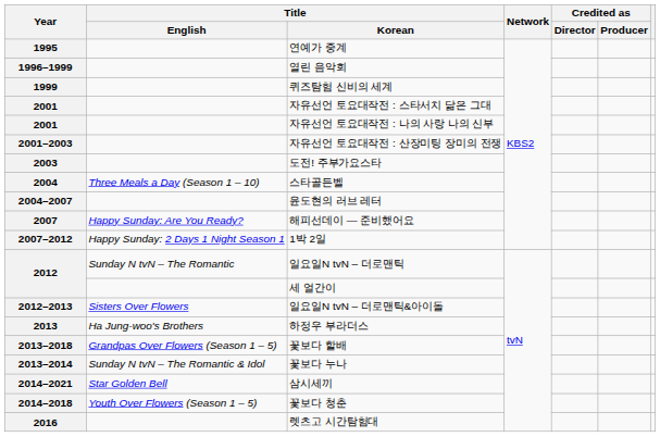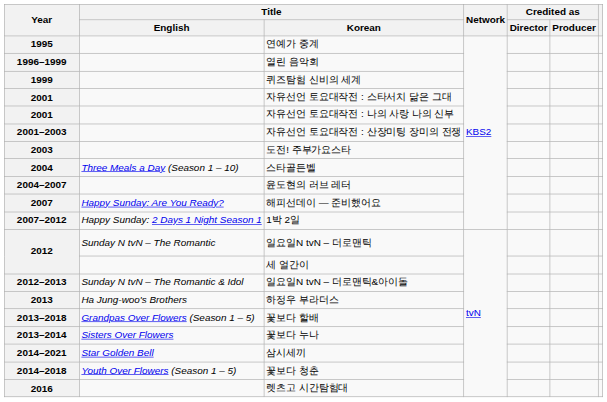2012–2013 | Title / English: Sisters Over Flowers -> Sunday N tvN – The Romantic & Idol
2013–2014 | Title / English: Sunday N tvN – The Romantic & Idol -> Sisters Over Flowers
